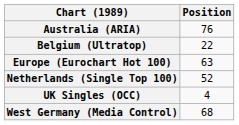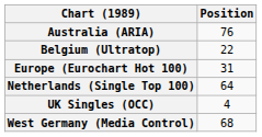Europe (Eurochart Hot 100) | Position: 63 -> 31
Netherlands (Single Top 100) | Position: 52 -> 64
